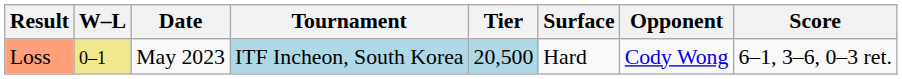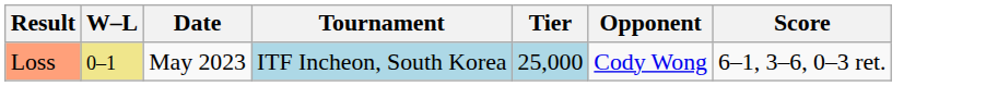- column: Surface | Hard
Loss | Tier: 20,500 -> 25,000
